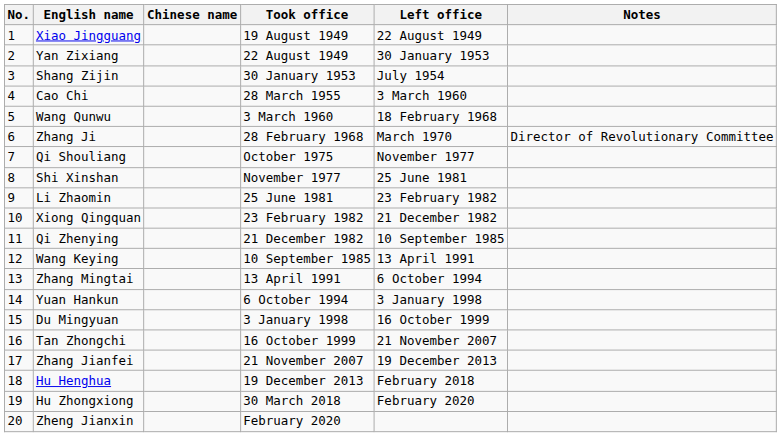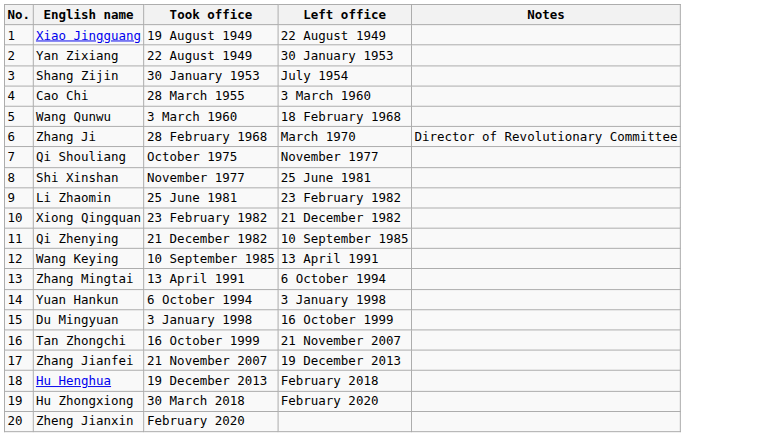- column: Chinese name
